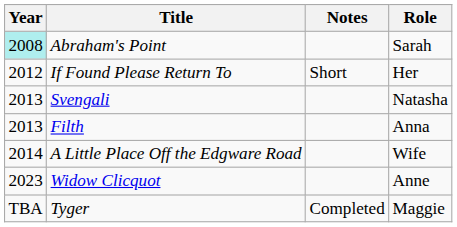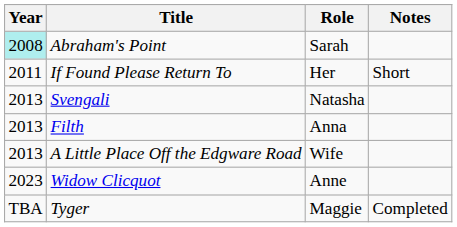columns swapped: Role <-> Notes
If Found Please Return To | Year: 2012 -> 2011
A Little Place Off the Edgware Road | Year: 2014 -> 2013
